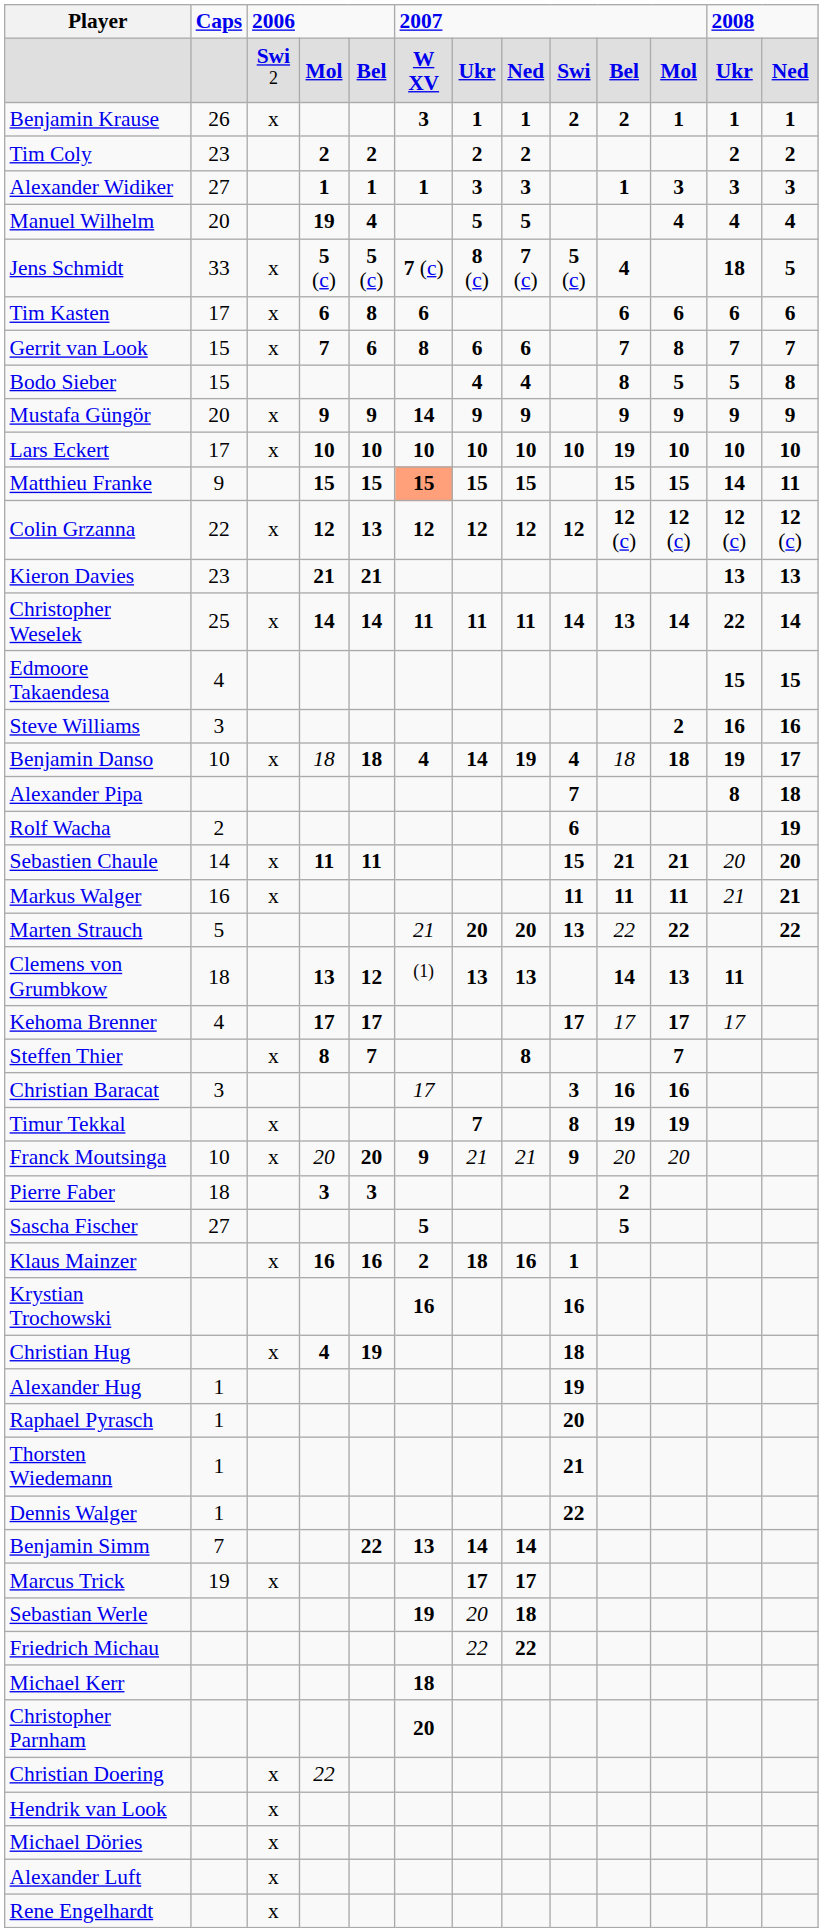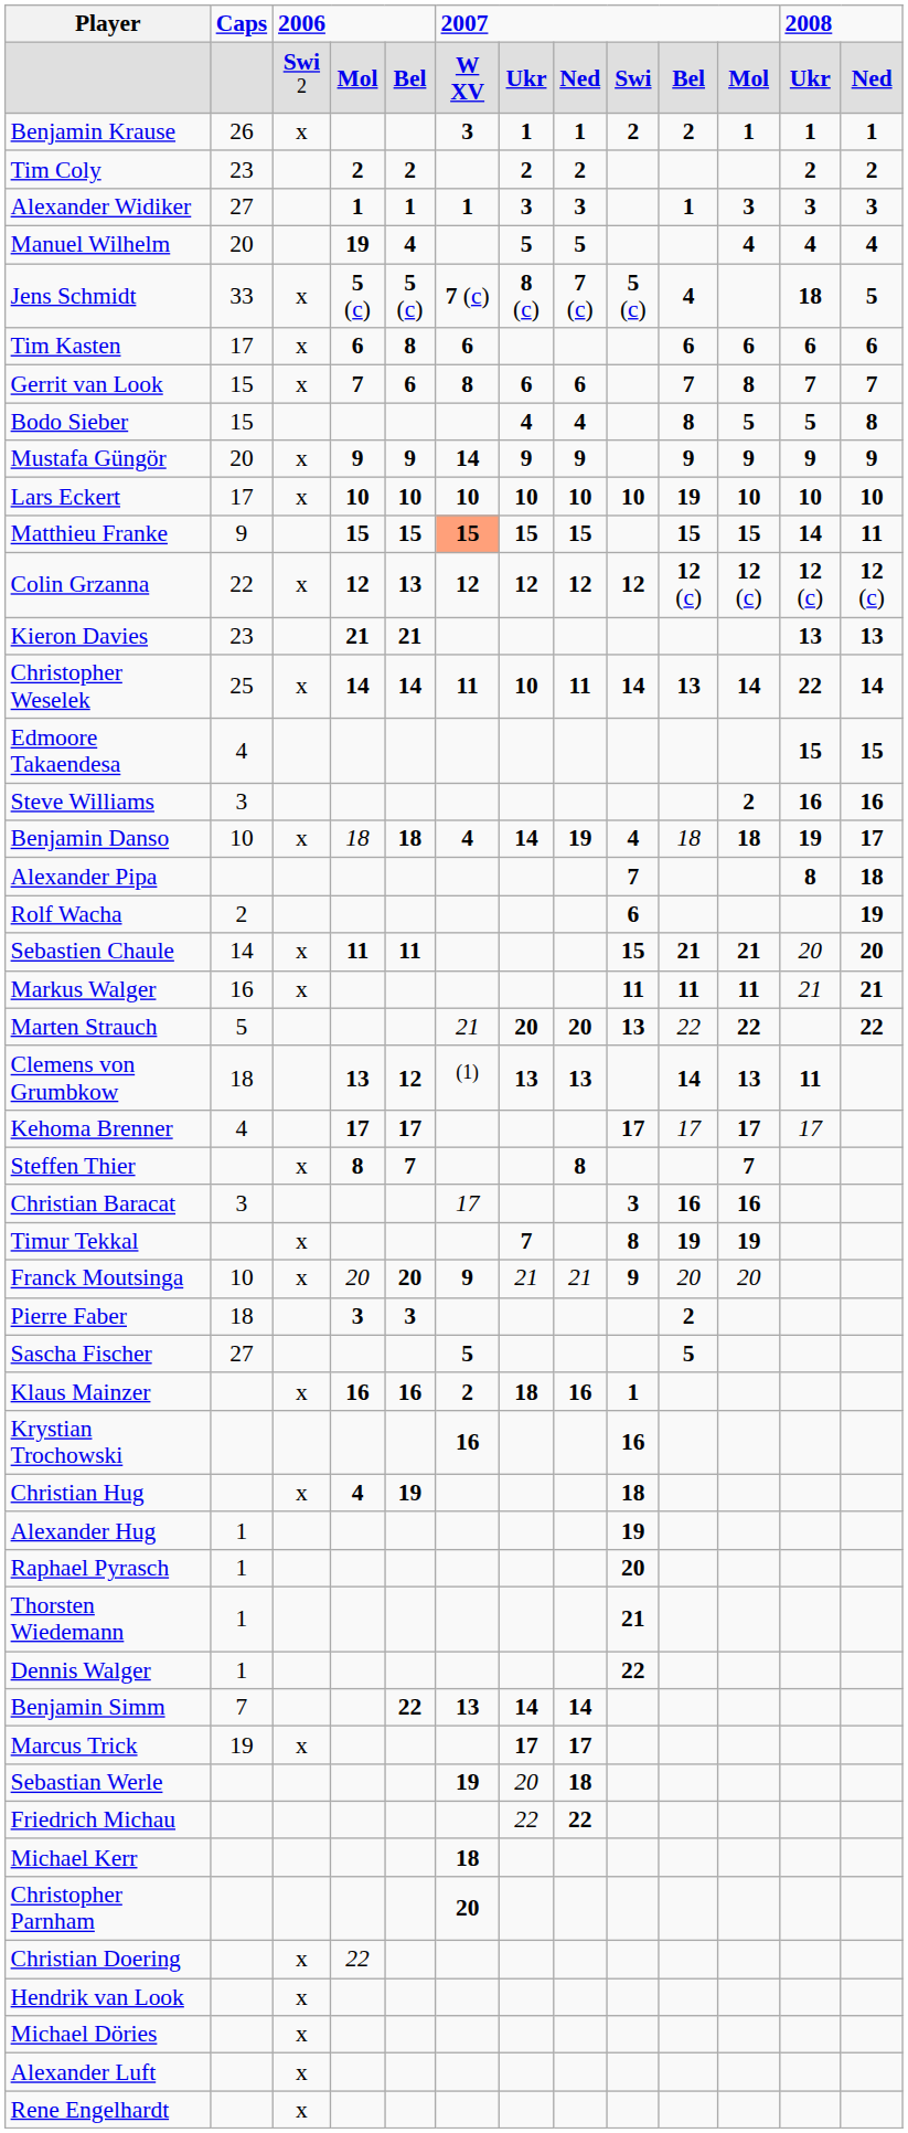Christopher Weselek | column 7: 11 -> 10
